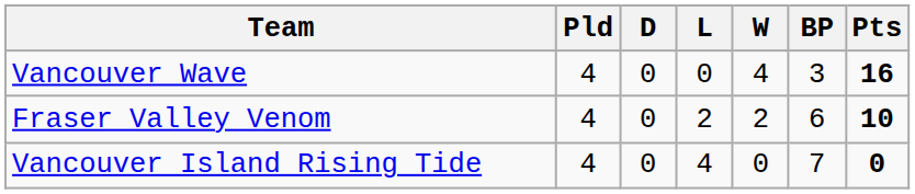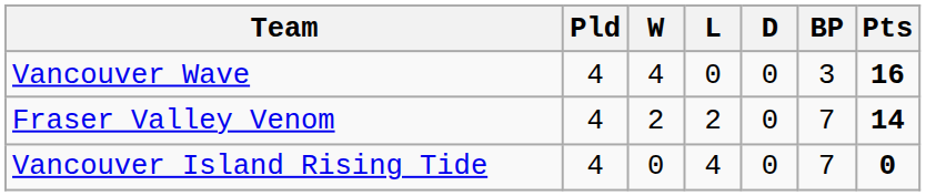columns swapped: W <-> D
Fraser Valley Venom | BP: 6 -> 7
Fraser Valley Venom | Pts: 10 -> 14
